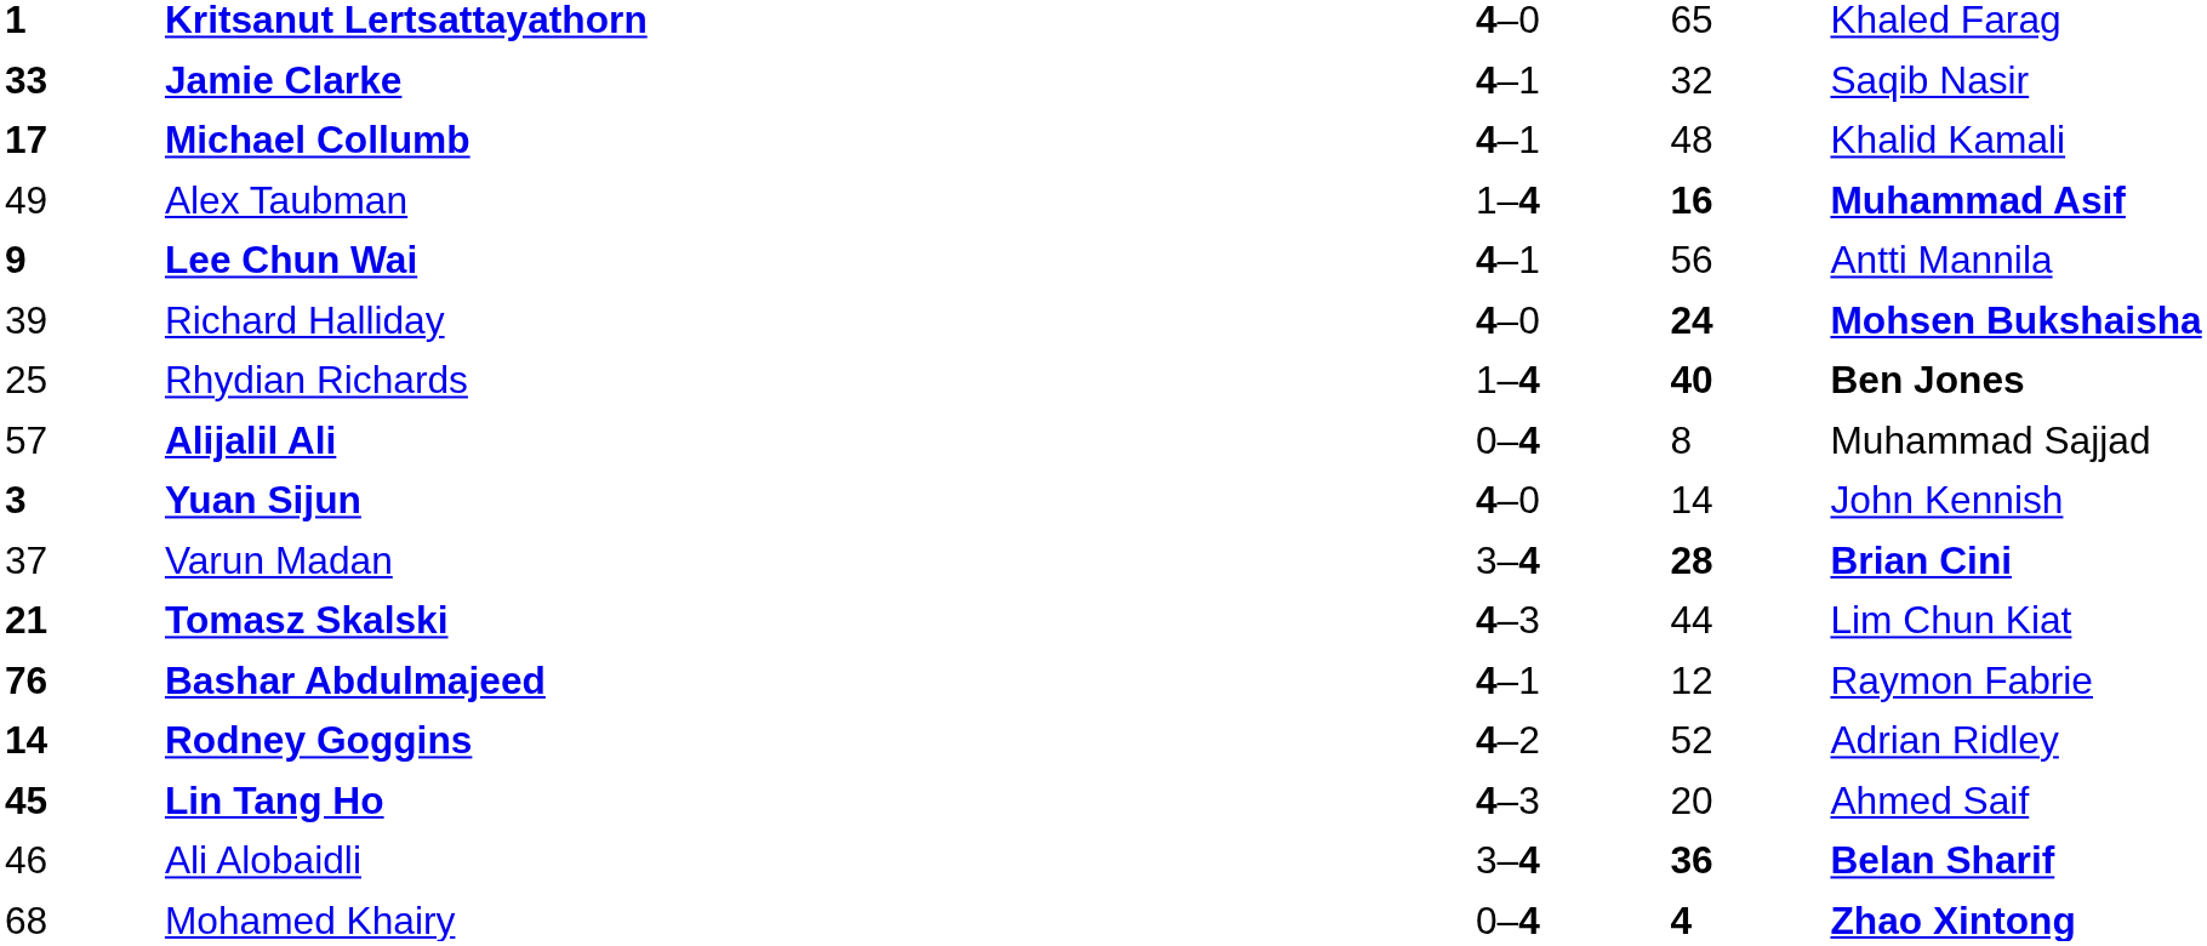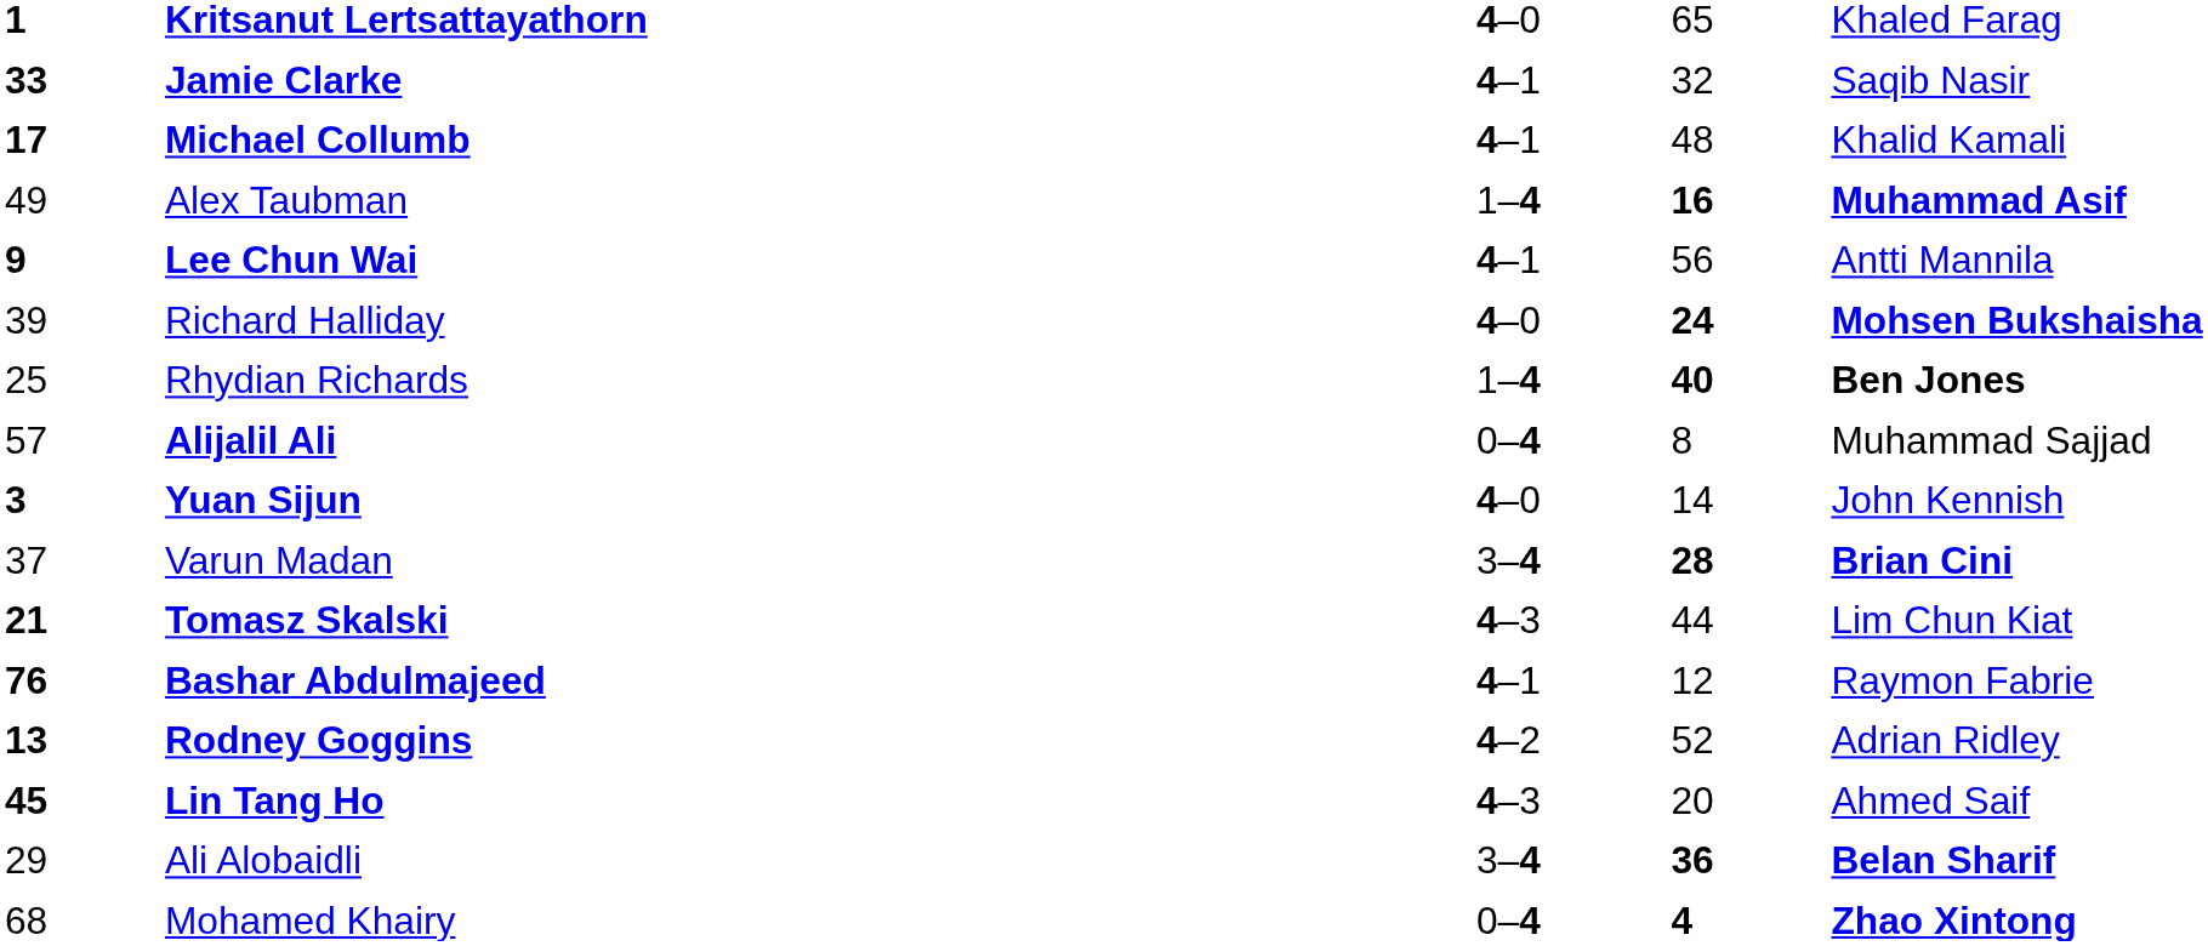Rodney Goggins | column 1: 14 -> 13
Ali Alobaidli | column 1: 46 -> 29
